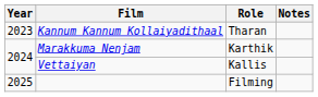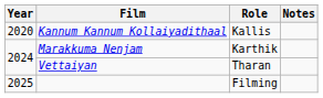Kannum Kannum Kollaiyadithaal | Year: 2023 -> 2020
Kannum Kannum Kollaiyadithaal | Role: Tharan -> Kallis
Vettaiyan | Role: Kallis -> Tharan
